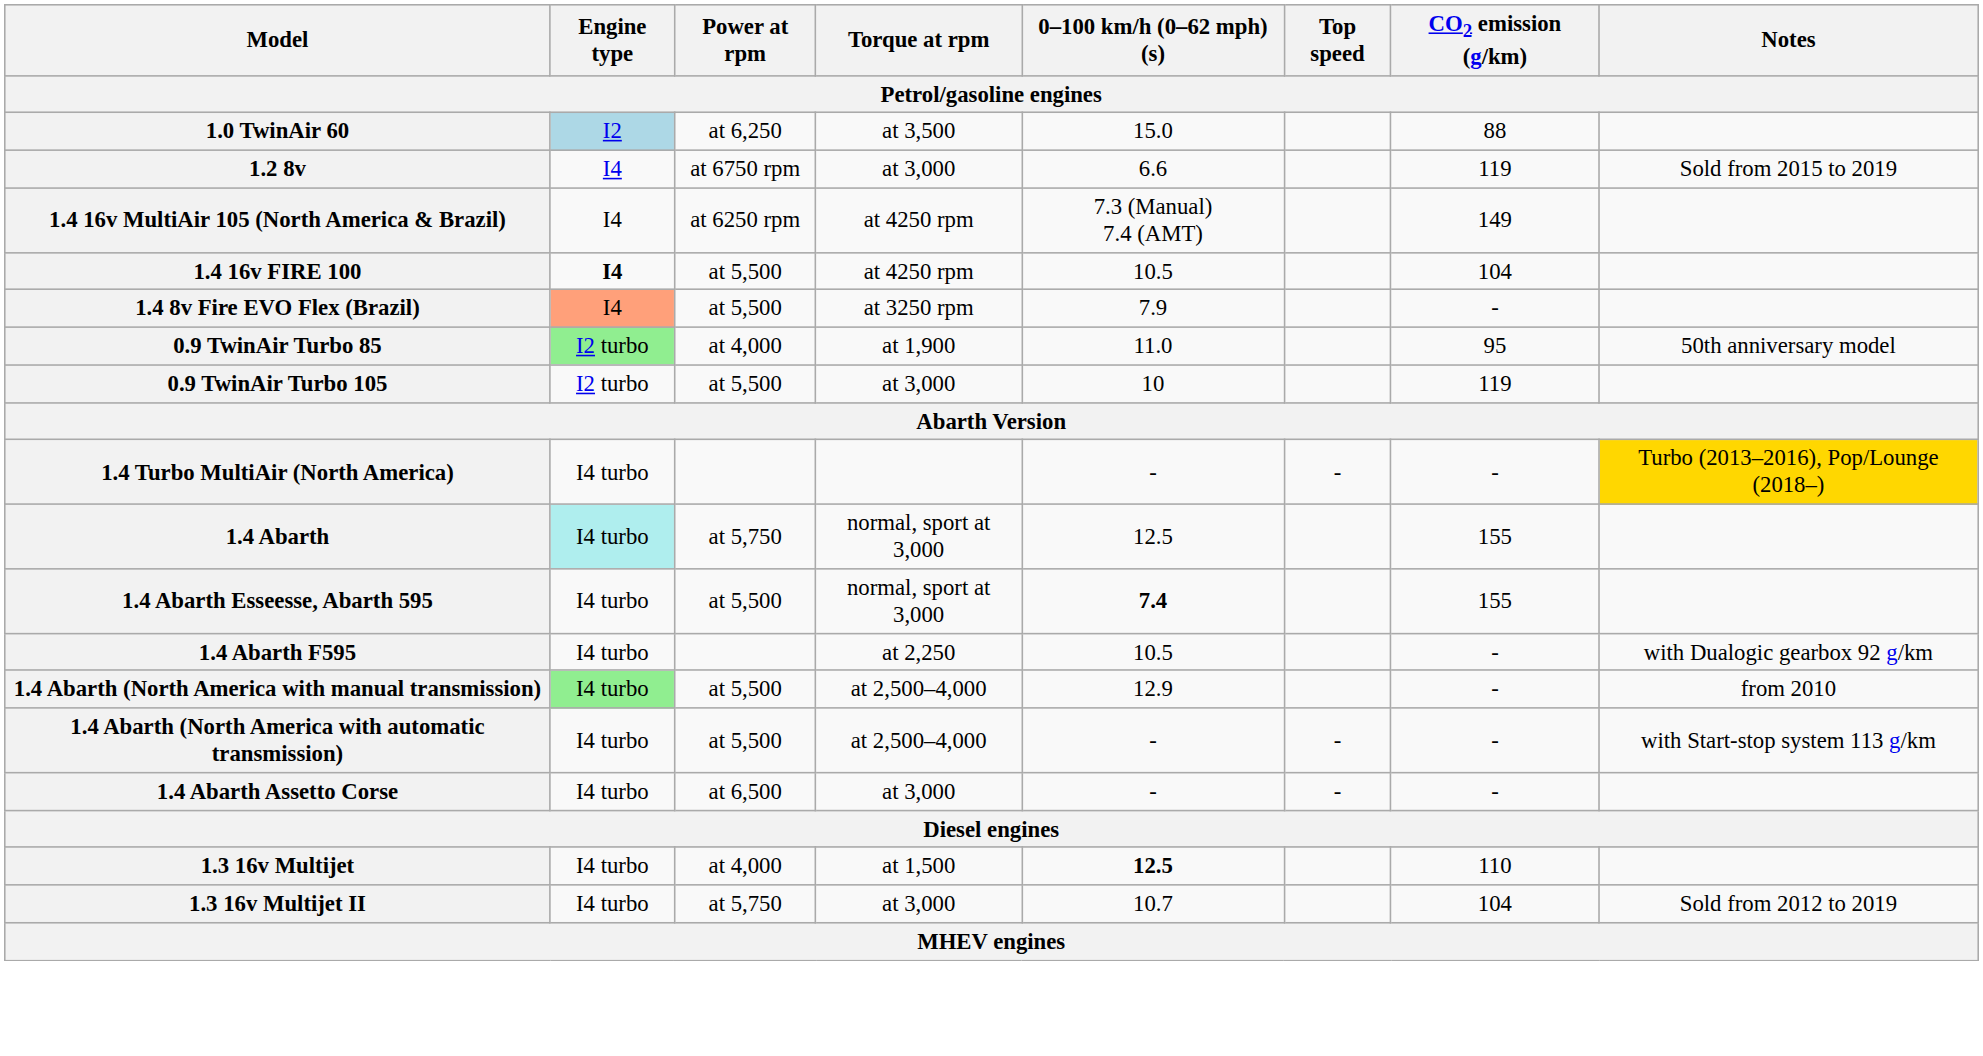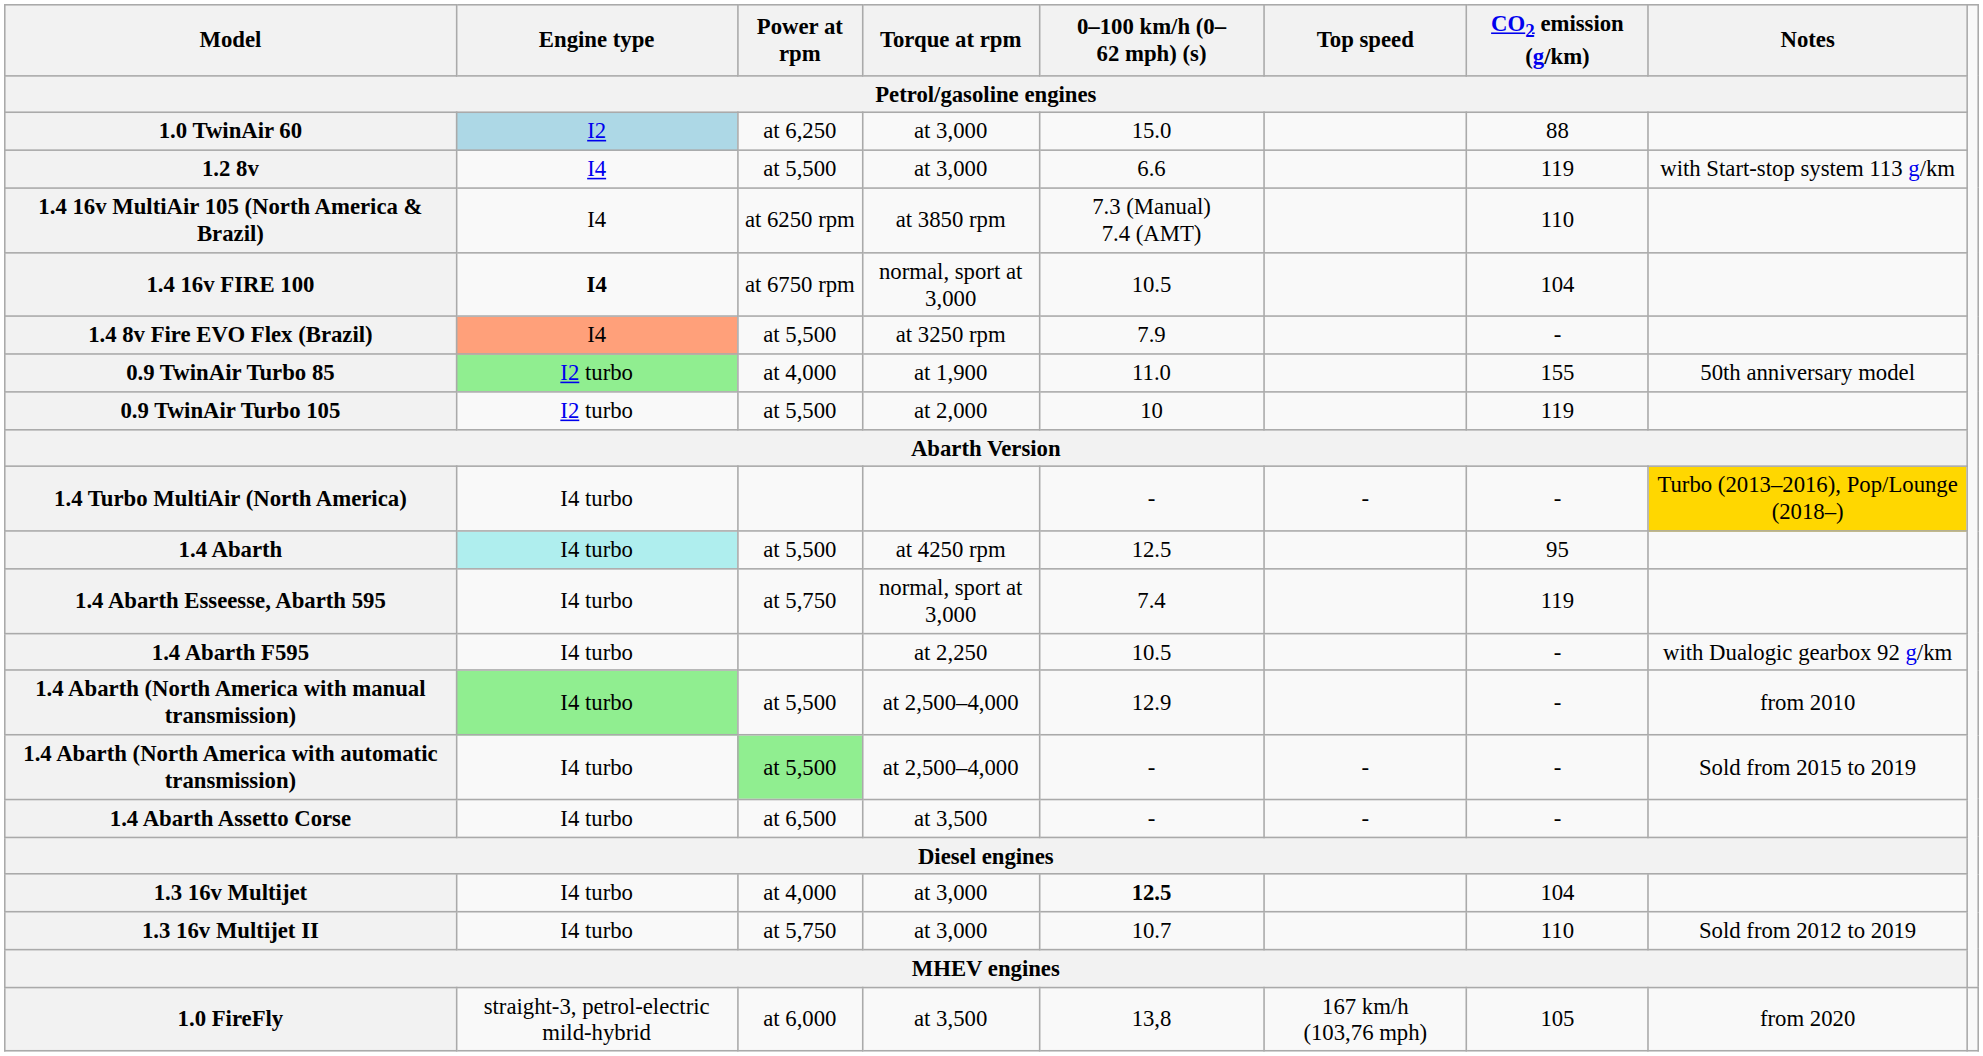1.0 TwinAir 60 | Torque at rpm / Petrol/gasoline engines: at 3,500 -> at 3,000
1.2 8v | Power at rpm / Petrol/gasoline engines: at 6750 rpm -> at 5,500
1.2 8v | Notes / Petrol/gasoline engines: Sold from 2015 to 2019 -> with Start-stop system 113 g/km
1.4 16v MultiAir 105 (North America & Brazil) | Torque at rpm / Petrol/gasoline engines: at 4250 rpm -> at 3850 rpm
1.4 16v MultiAir 105 (North America & Brazil) | CO2 emission (g/km) / Petrol/gasoline engines: 149 -> 110
1.4 16v FIRE 100 | Power at rpm / Petrol/gasoline engines: at 5,500 -> at 6750 rpm
1.4 16v FIRE 100 | Torque at rpm / Petrol/gasoline engines: at 4250 rpm -> normal, sport at 3,000
0.9 TwinAir Turbo 85 | CO2 emission (g/km) / Petrol/gasoline engines: 95 -> 155
0.9 TwinAir Turbo 105 | Torque at rpm / Petrol/gasoline engines: at 3,000 -> at 2,000
1.4 Abarth | Power at rpm / Petrol/gasoline engines: at 5,750 -> at 5,500
1.4 Abarth | Torque at rpm / Petrol/gasoline engines: normal, sport at 3,000 -> at 4250 rpm
1.4 Abarth | CO2 emission (g/km) / Petrol/gasoline engines: 155 -> 95
1.4 Abarth Esseesse, Abarth 595 | Power at rpm / Petrol/gasoline engines: at 5,500 -> at 5,750
1.4 Abarth Esseesse, Abarth 595 | 0–100 km/h (0–62 mph) (s) / Petrol/gasoline engines: bold -> normal
1.4 Abarth Esseesse, Abarth 595 | CO2 emission (g/km) / Petrol/gasoline engines: 155 -> 119
1.4 Abarth (North America with automatic transmission) | Power at rpm / Petrol/gasoline engines: no background -> lightgreen background
1.4 Abarth (North America with automatic transmission) | Notes / Petrol/gasoline engines: with Start-stop system 113 g/km -> Sold from 2015 to 2019
1.4 Abarth Assetto Corse | Torque at rpm / Petrol/gasoline engines: at 3,000 -> at 3,500
1.3 16v Multijet | Torque at rpm / Petrol/gasoline engines: at 1,500 -> at 3,000
1.3 16v Multijet | CO2 emission (g/km) / Petrol/gasoline engines: 110 -> 104
1.3 16v Multijet II | CO2 emission (g/km) / Petrol/gasoline engines: 104 -> 110
+ row: 1.0 FireFly | straight-3, petrol-electric mild-hybrid | at 6,000 | at 3,500 | 13,8 | 167 km/h (103,76 mph) | 105 | from 2020
